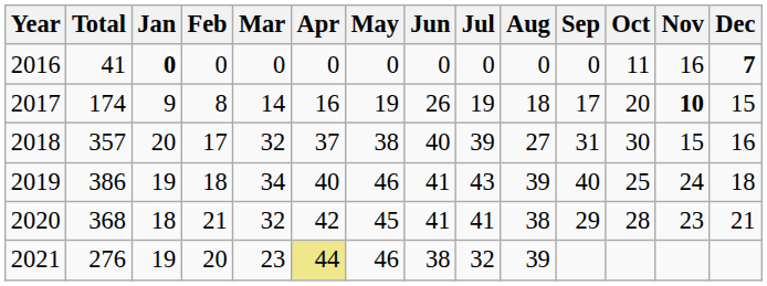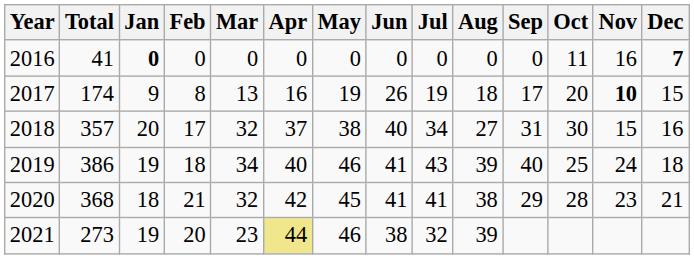2017 | Mar: 14 -> 13
2018 | Jul: 39 -> 34
2021 | Total: 276 -> 273
